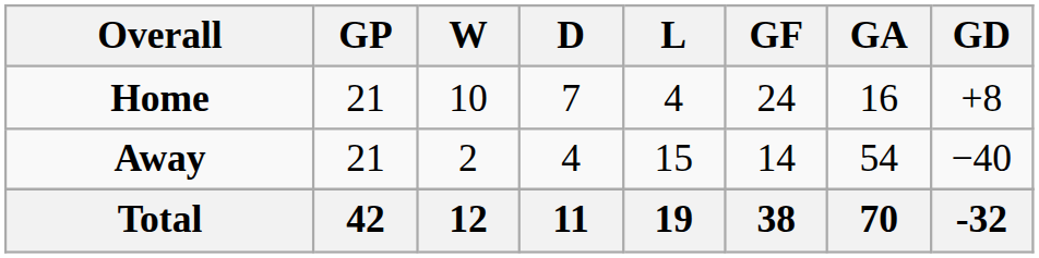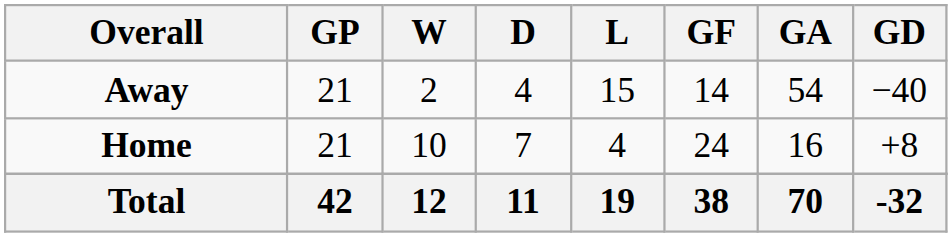rows swapped: Home <-> Away
